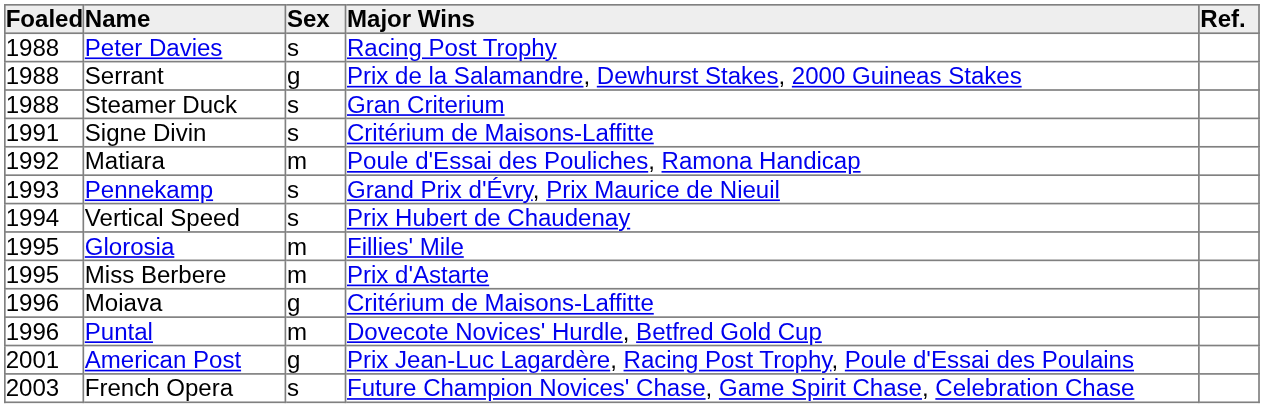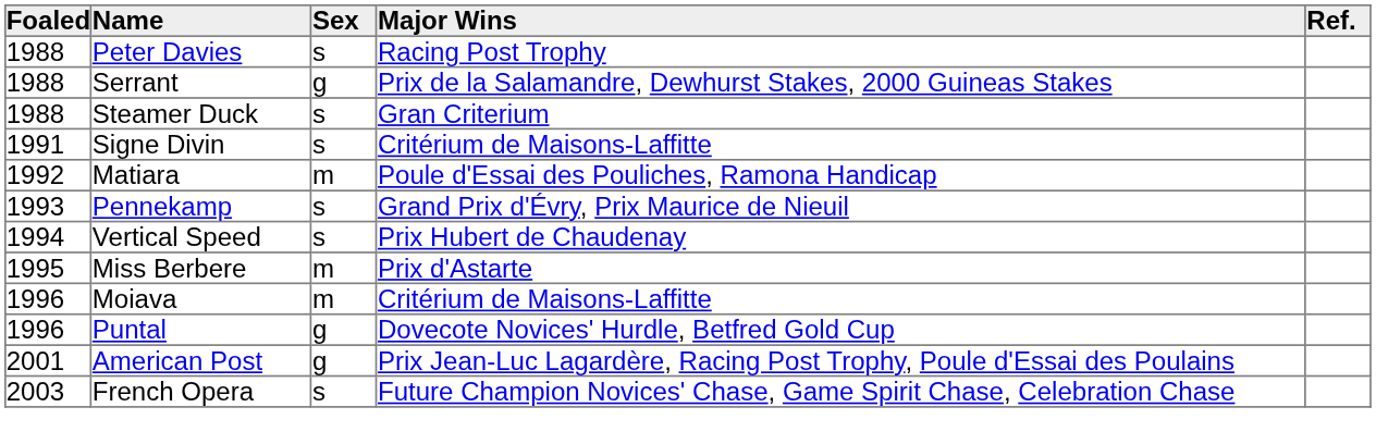- row: 1995 | Glorosia | m | Fillies' Mile
Moiava | Sex: g -> m
Puntal | Sex: m -> g
